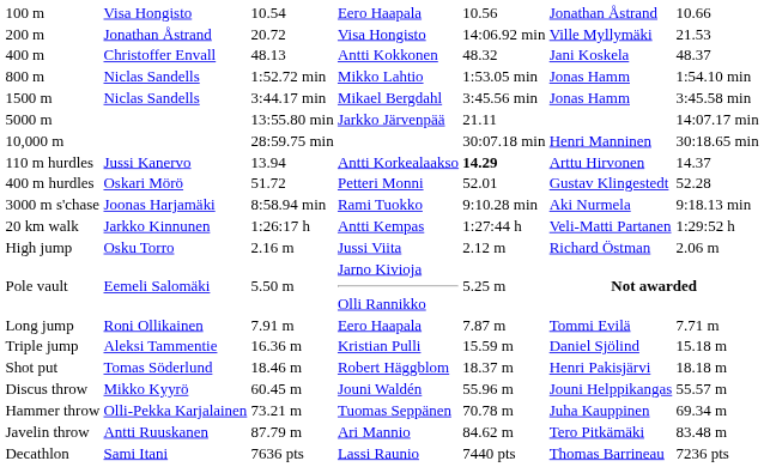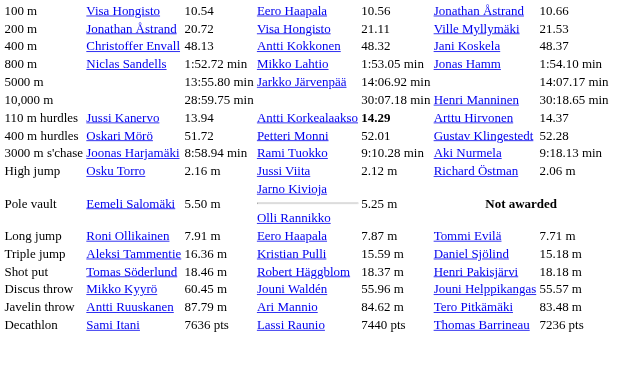200 m | column 5: 14:06.92 min -> 21.11
- row: 1500 m | Niclas Sandells | 3:44.17 min | Mikael Bergdahl | 3:45.56 min | Jonas Hamm | 3:45.58 min
5000 m | column 5: 21.11 -> 14:06.92 min
- row: 20 km walk | Jarkko Kinnunen | 1:26:17 h | Antti Kempas | 1:27:44 h | Veli-Matti Partanen | 1:29:52 h
- row: Hammer throw | Olli-Pekka Karjalainen | 73.21 m | Tuomas Seppänen | 70.78 m | Juha Kauppinen | 69.34 m
